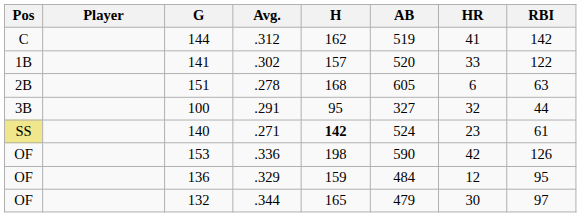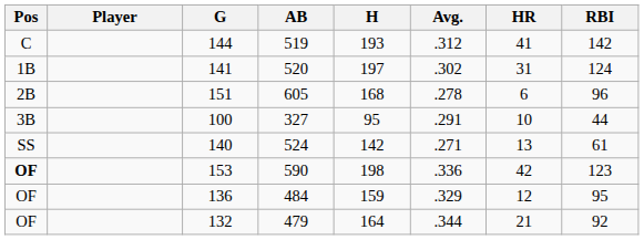columns swapped: AB <-> Avg.
144 | H: 162 -> 193
141 | H: 157 -> 197
141 | HR: 33 -> 31
141 | RBI: 122 -> 124
151 | RBI: 63 -> 96
100 | HR: 32 -> 10
140 | Pos: khaki background -> no background
140 | H: bold -> normal
140 | HR: 23 -> 13
153 | Pos: normal -> bold
153 | RBI: 126 -> 123
132 | H: 165 -> 164
132 | HR: 30 -> 21
132 | RBI: 97 -> 92
